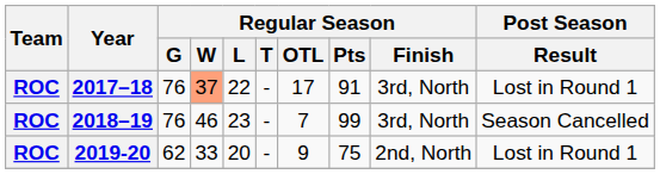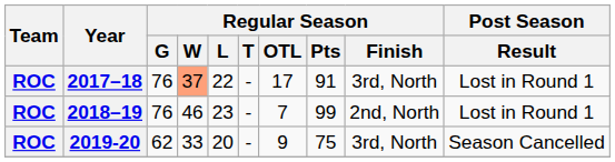2018–19 | Regular Season / Finish: 3rd, North -> 2nd, North
2018–19 | Post Season / Result: Season Cancelled -> Lost in Round 1
2019-20 | Regular Season / Finish: 2nd, North -> 3rd, North
2019-20 | Post Season / Result: Lost in Round 1 -> Season Cancelled
